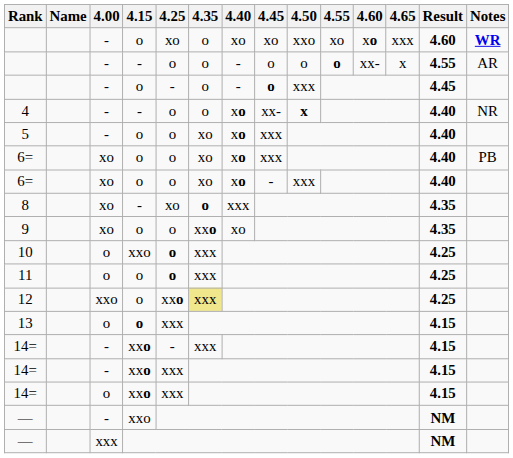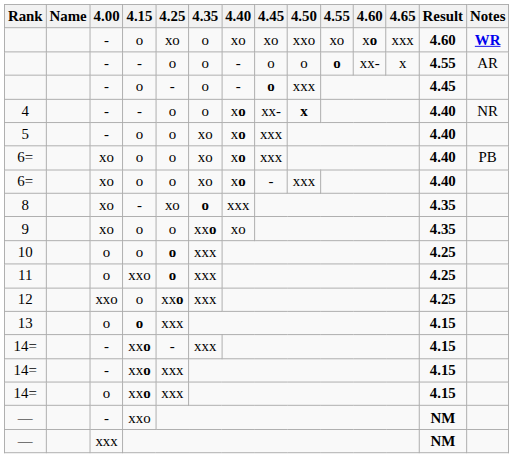10 | 4.15: xxo -> o
11 | 4.15: o -> xxo
12 | 4.35: khaki background -> no background
